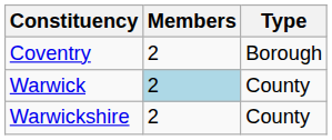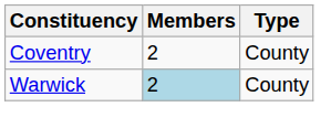Coventry | Type: Borough -> County
- row: Warwickshire | 2 | County
